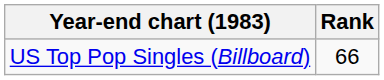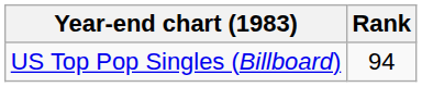US Top Pop Singles (Billboard) | Rank: 66 -> 94
